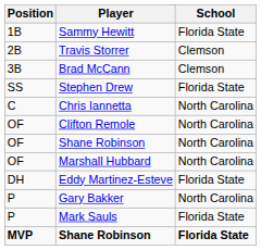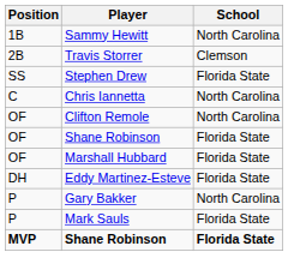Sammy Hewitt | School: Florida State -> North Carolina
- row: 3B | Brad McCann | Clemson
OF / Shane Robinson | School: North Carolina -> Florida State
Marshall Hubbard | School: North Carolina -> Florida State
